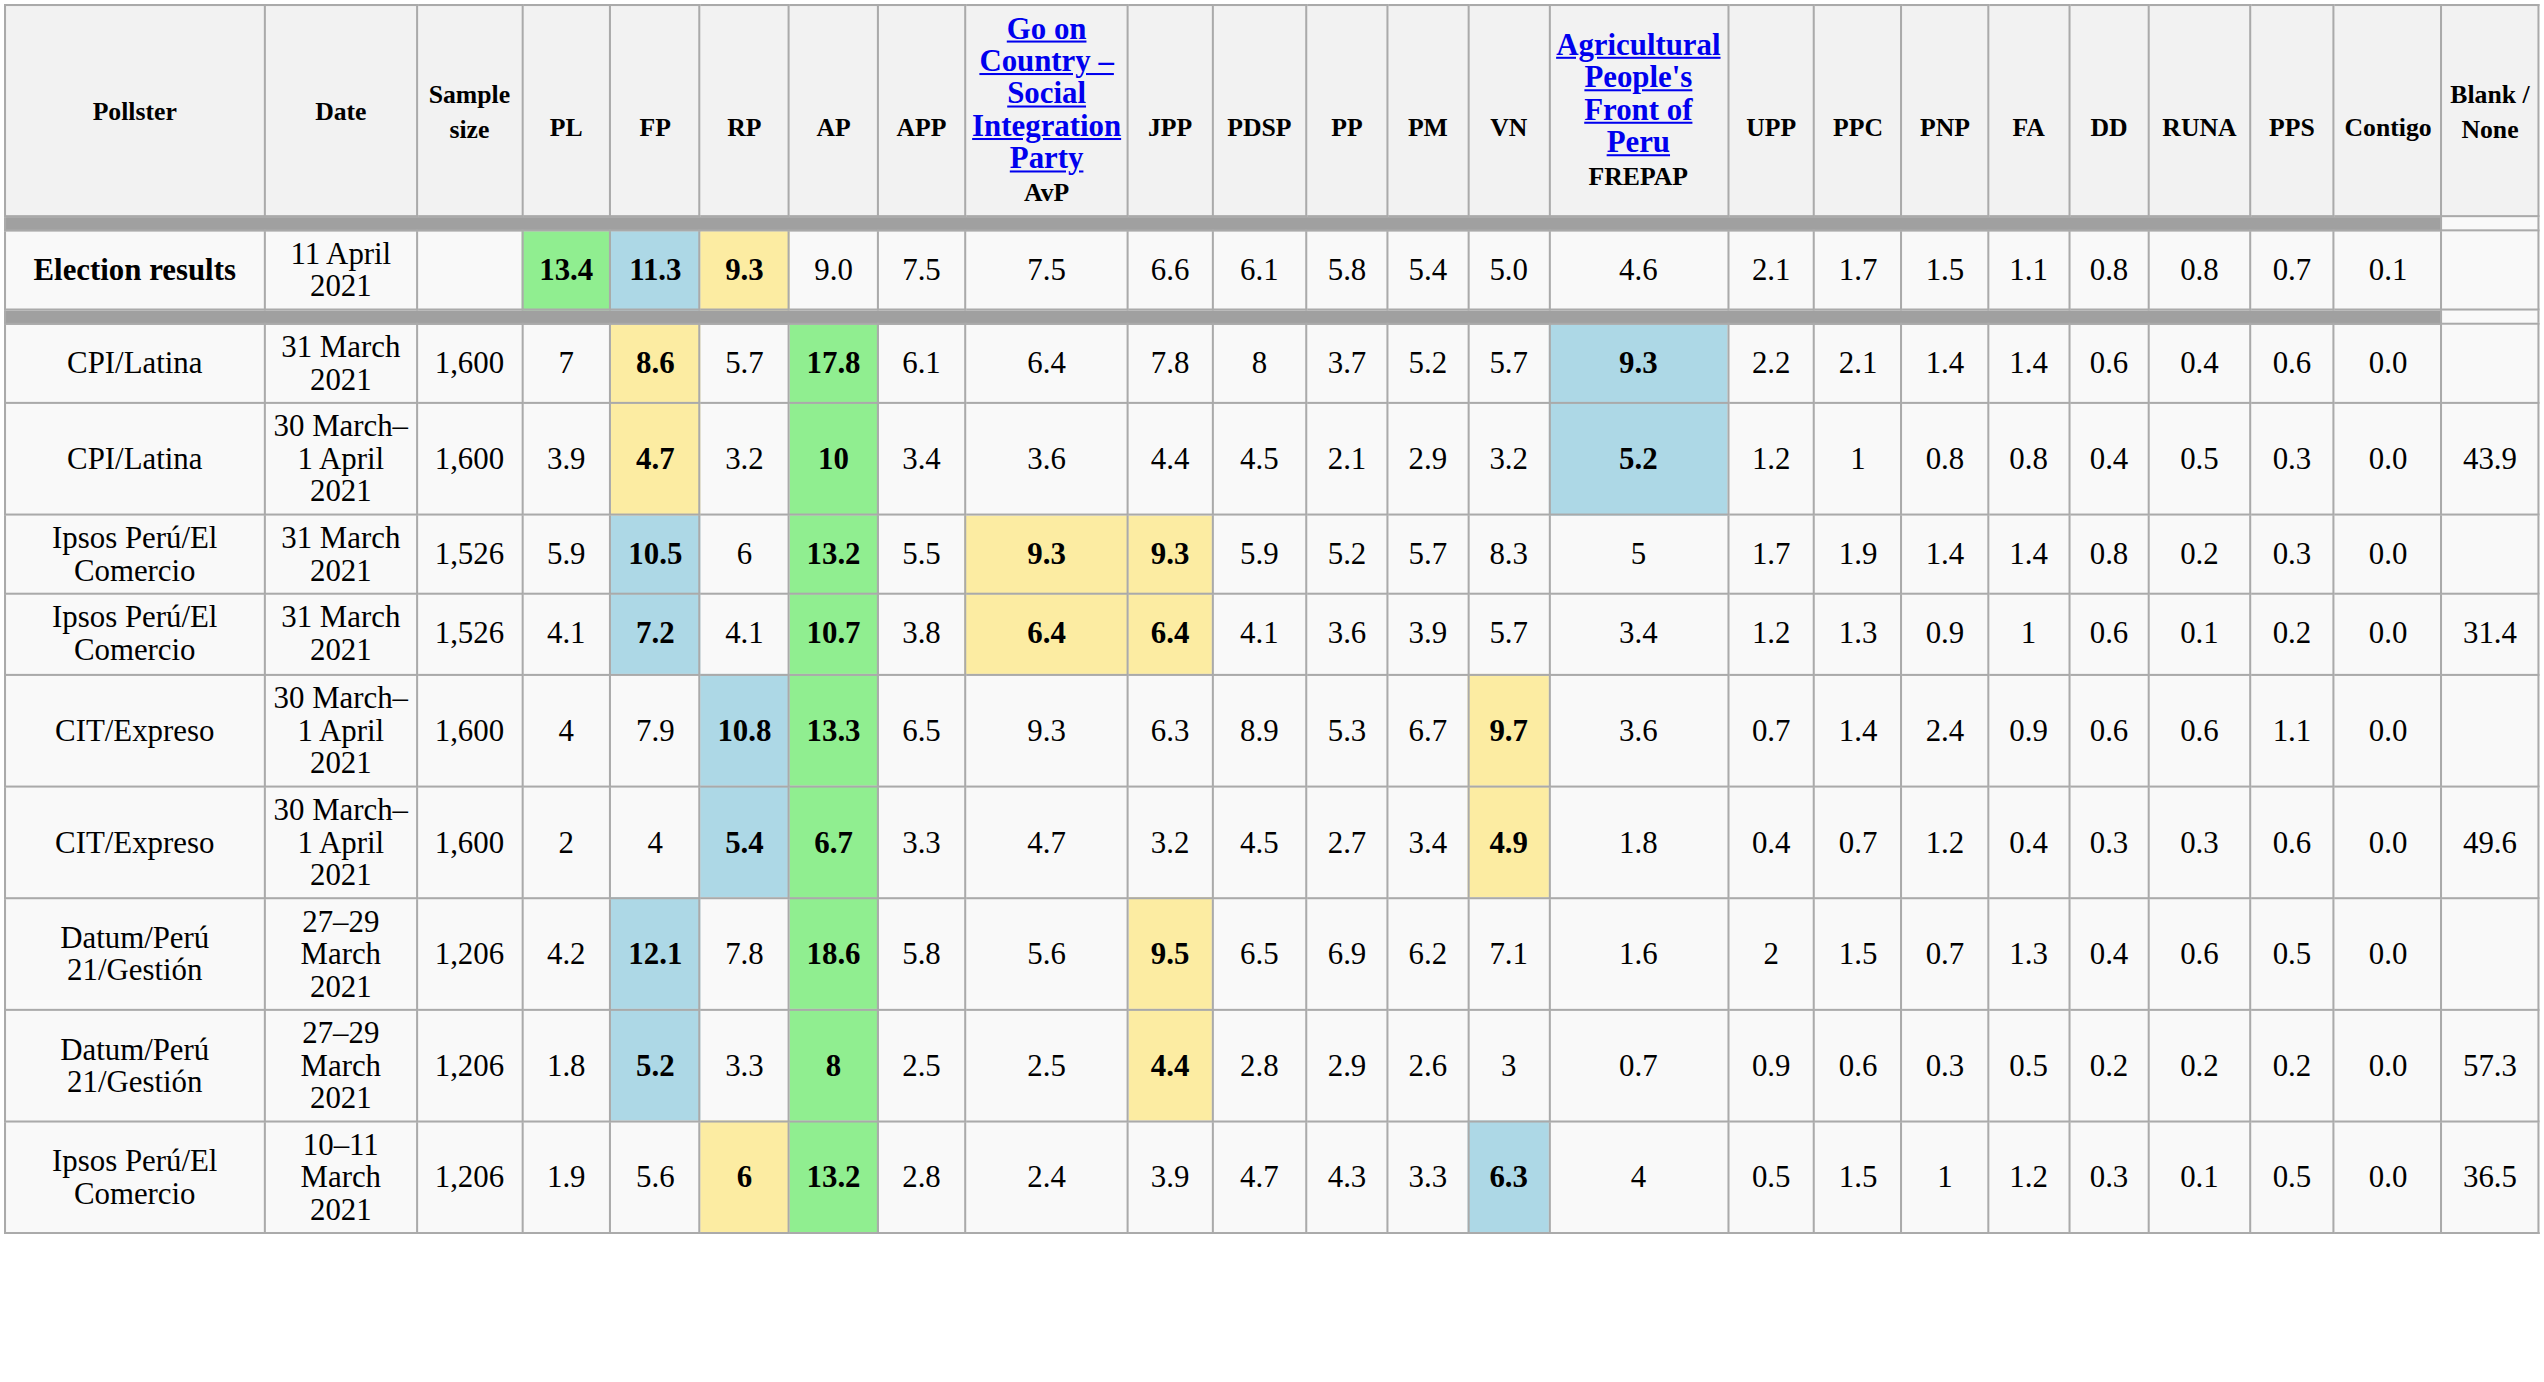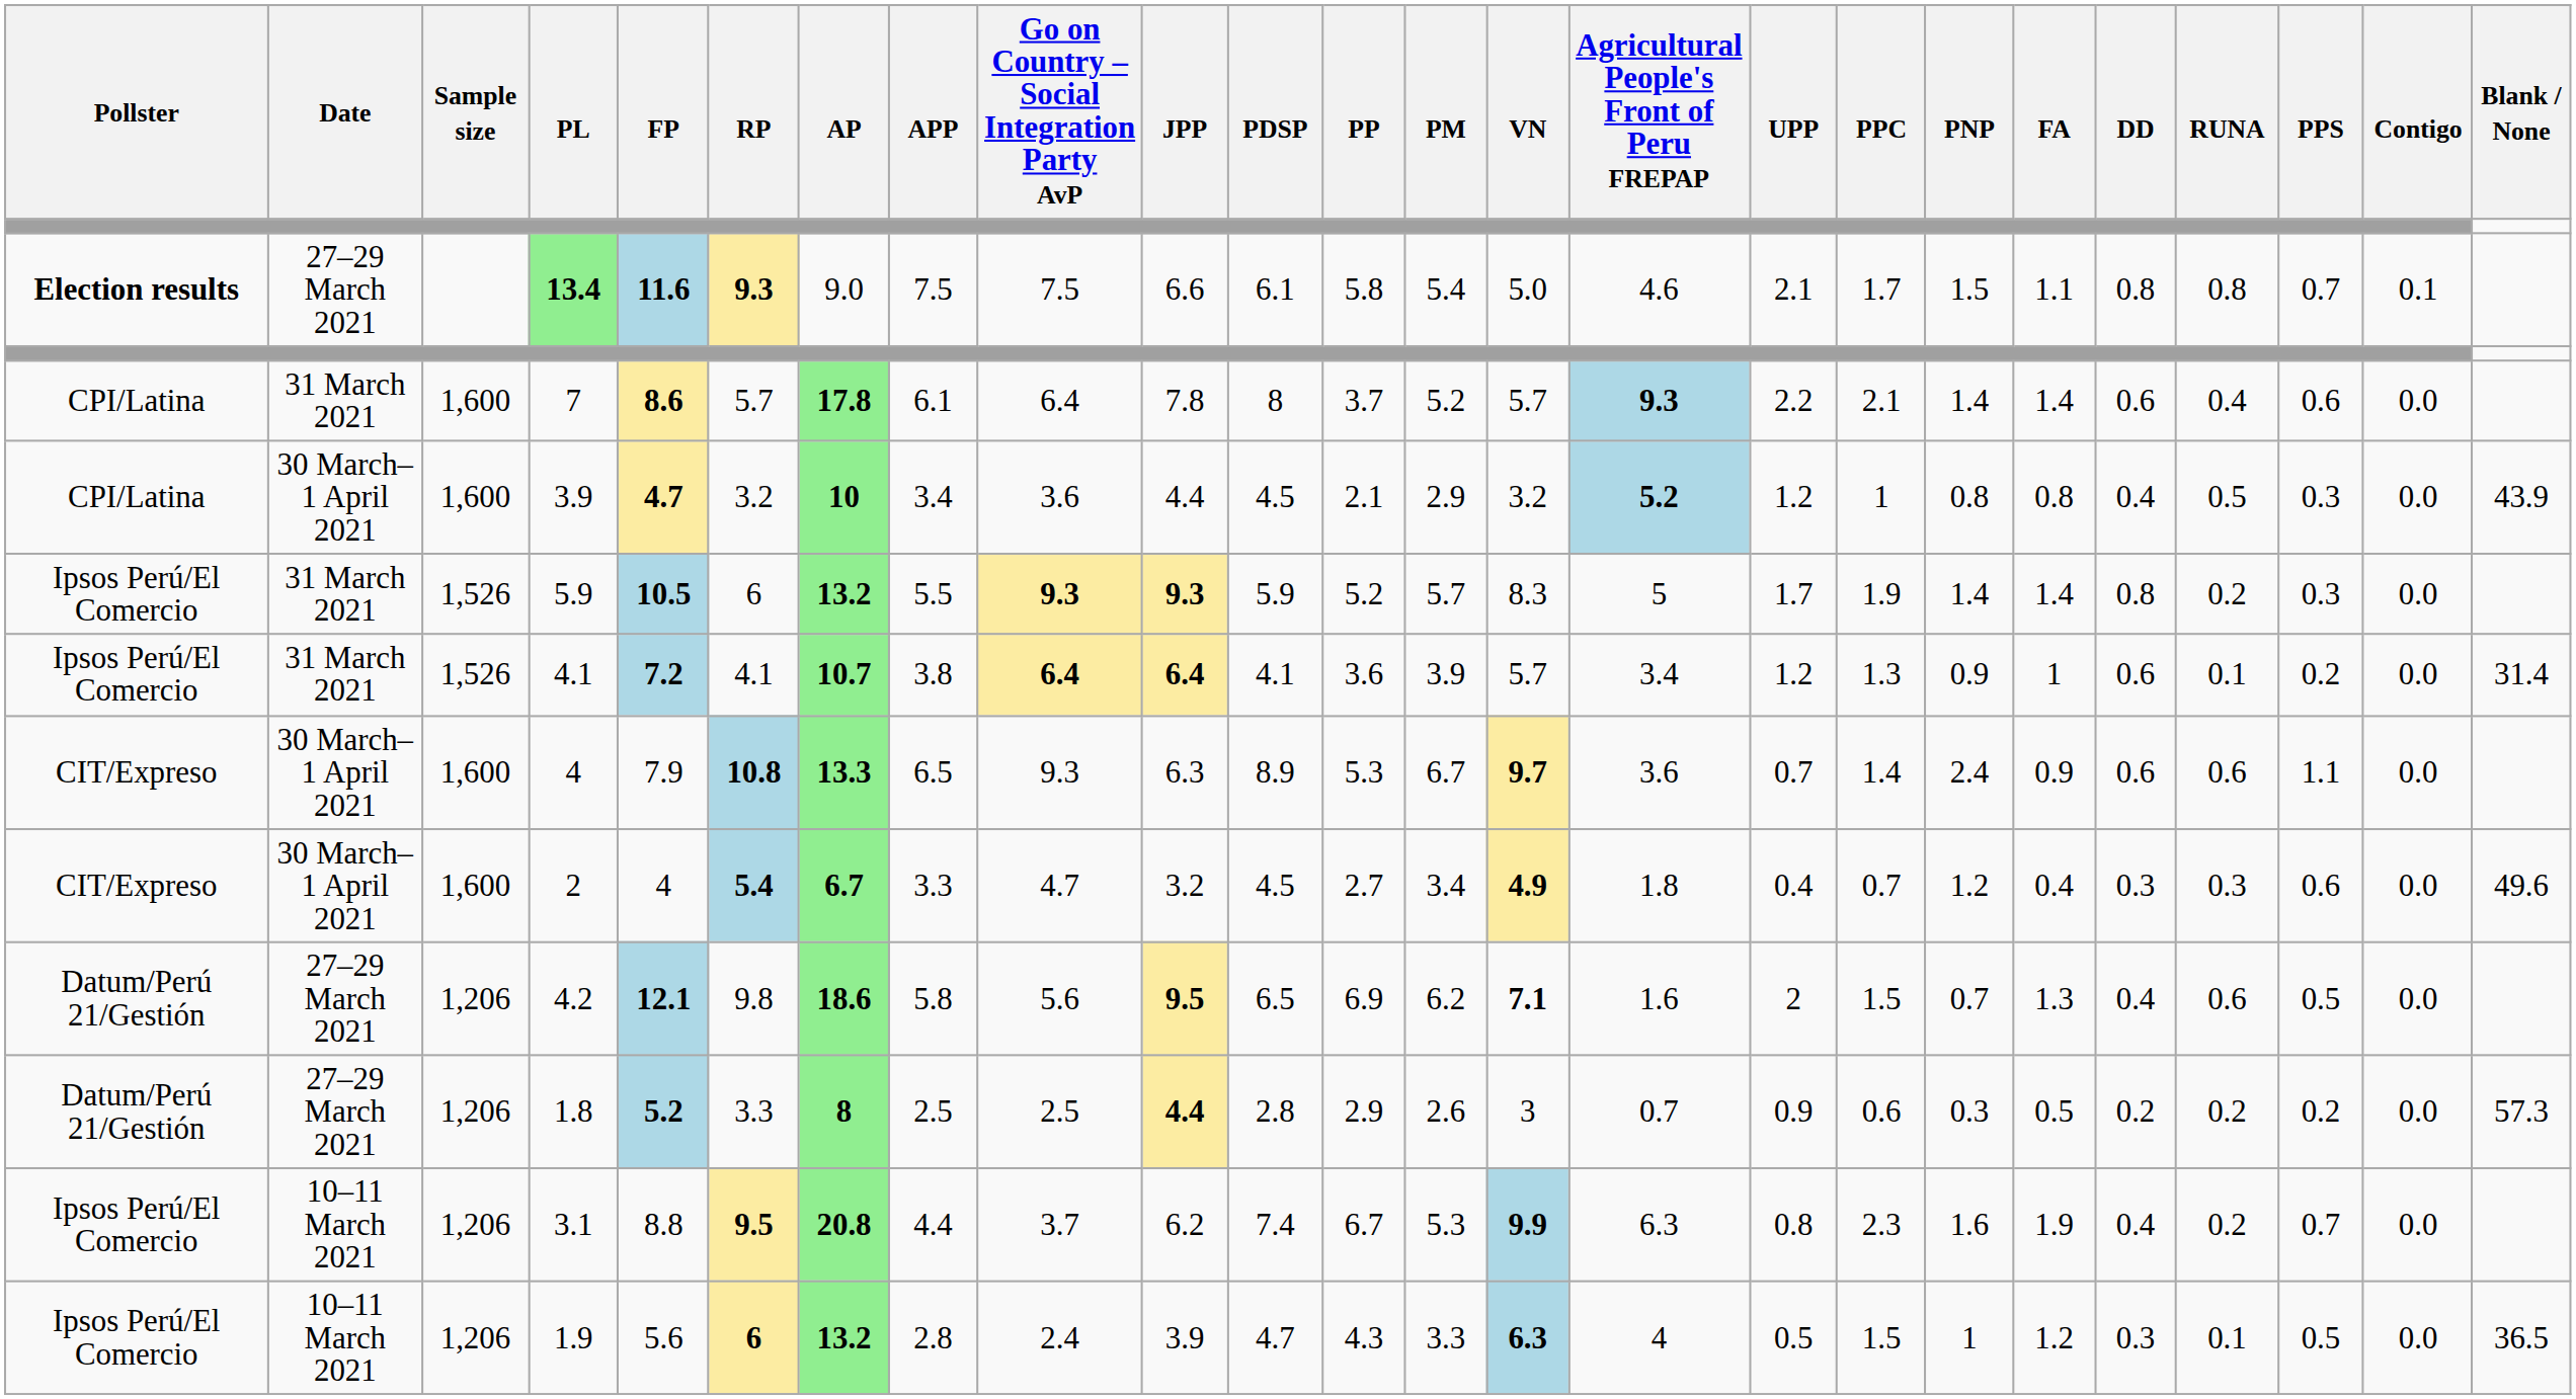13.4 | Date: 11 April 2021 -> 27–29 March 2021
13.4 | FP: 11.3 -> 11.6
4.2 | RP: 7.8 -> 9.8
4.2 | VN: normal -> bold
+ row: Ipsos Perú/El Comercio | 10–11 March 2021 | 1,206 | 3.1 | 8.8 | 9.5 | 20.8 | 4.4 | 3.7 | 6.2 | 7.4 | 6.7 | 5.3 | 9.9 | 6.3 | 0.8 | 2.3 | 1.6 | 1.9 | 0.4 | 0.2 | 0.7 | 0.0
